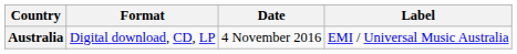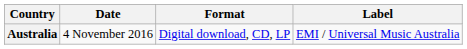columns swapped: Date <-> Format
